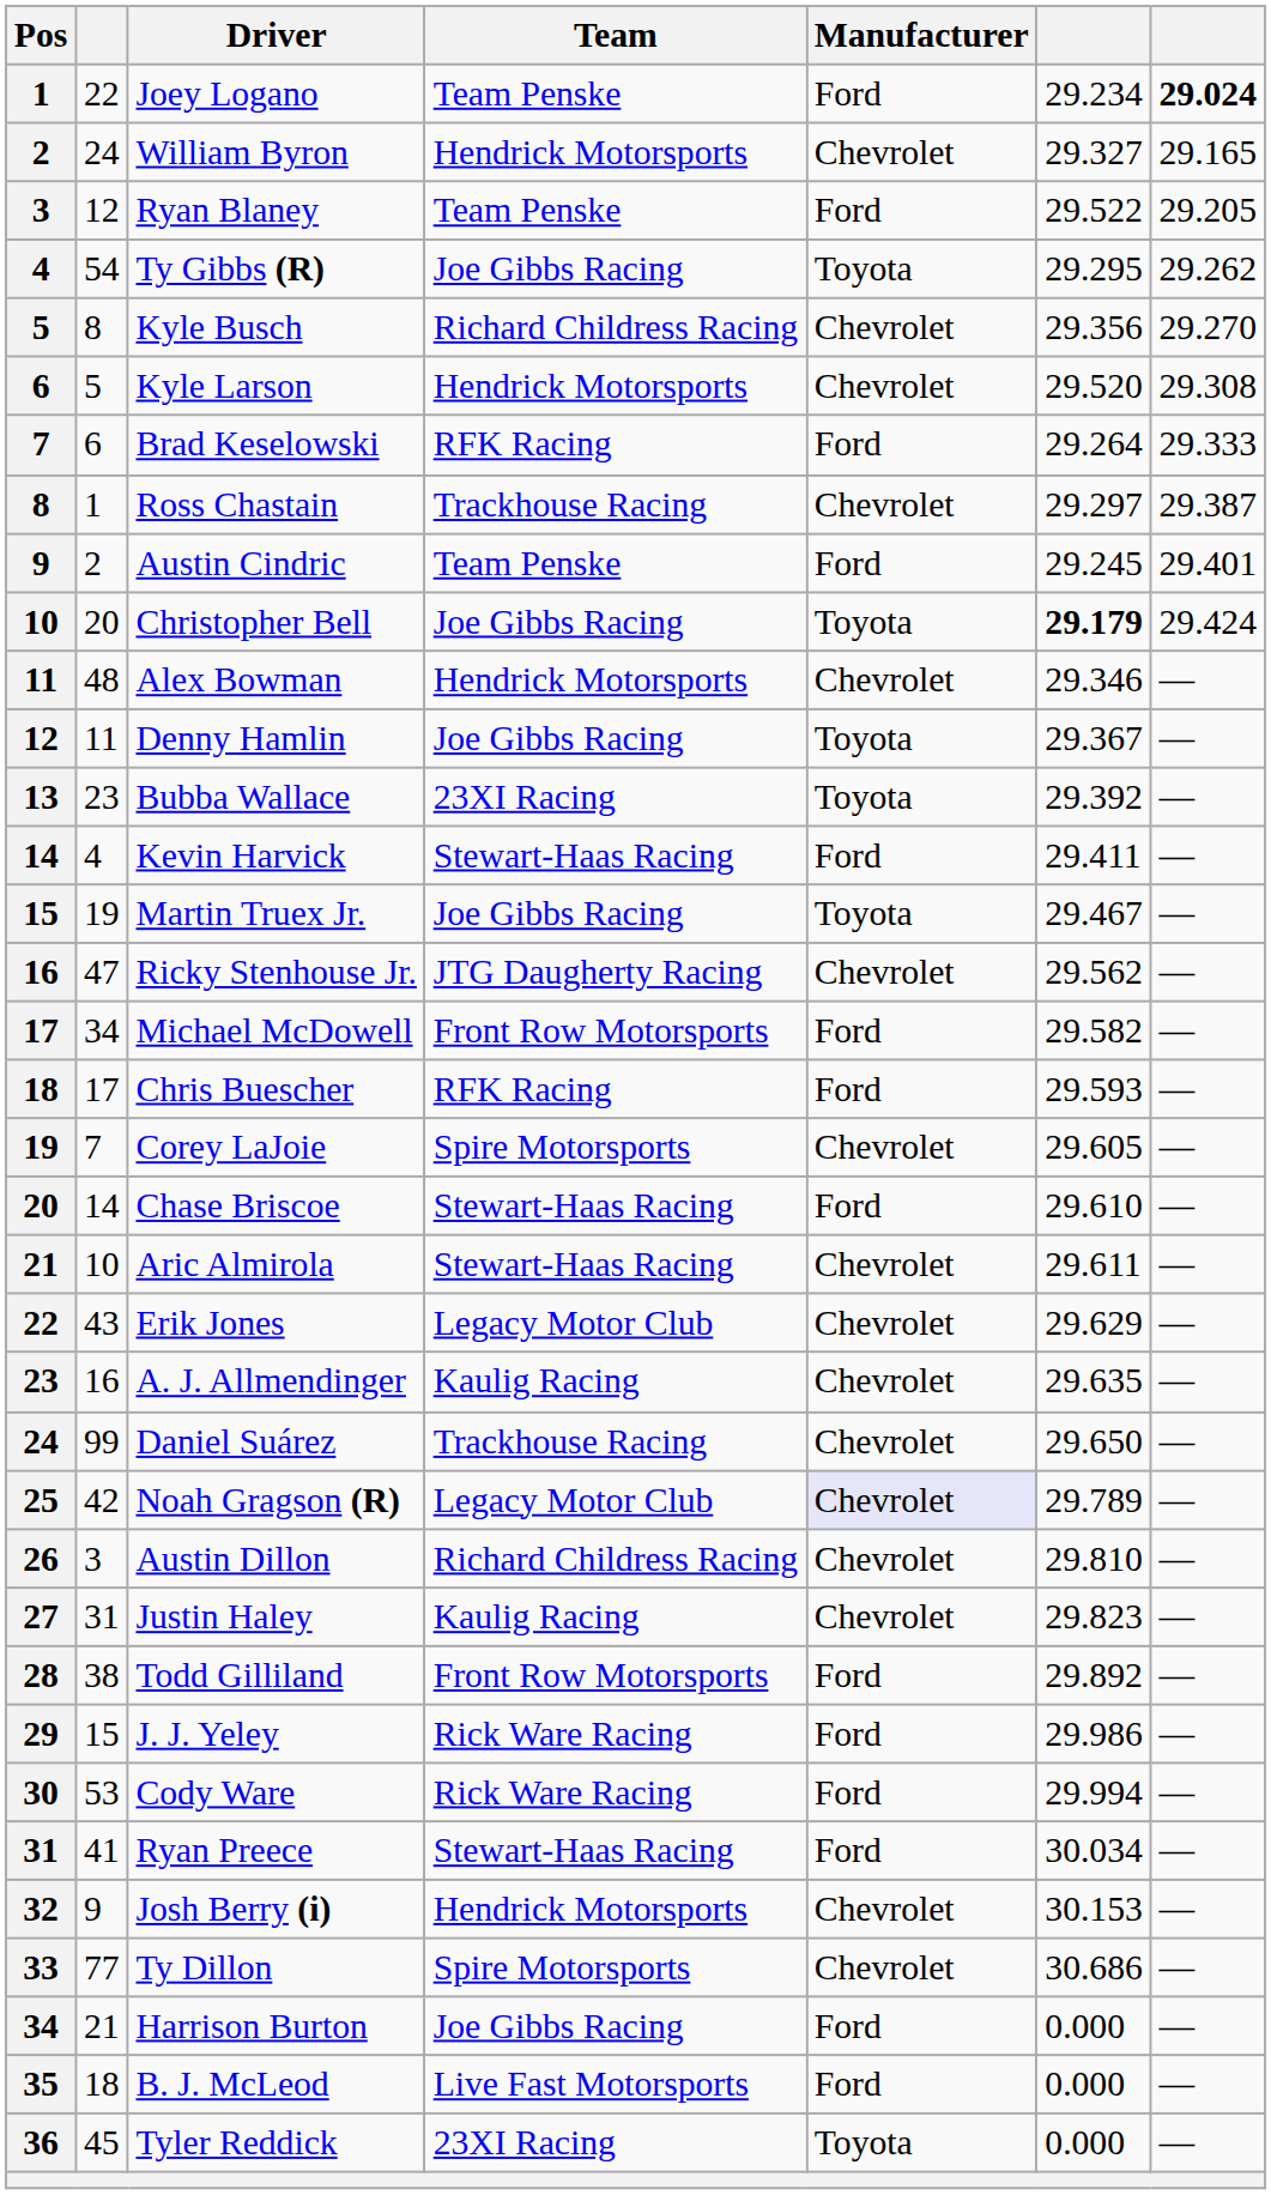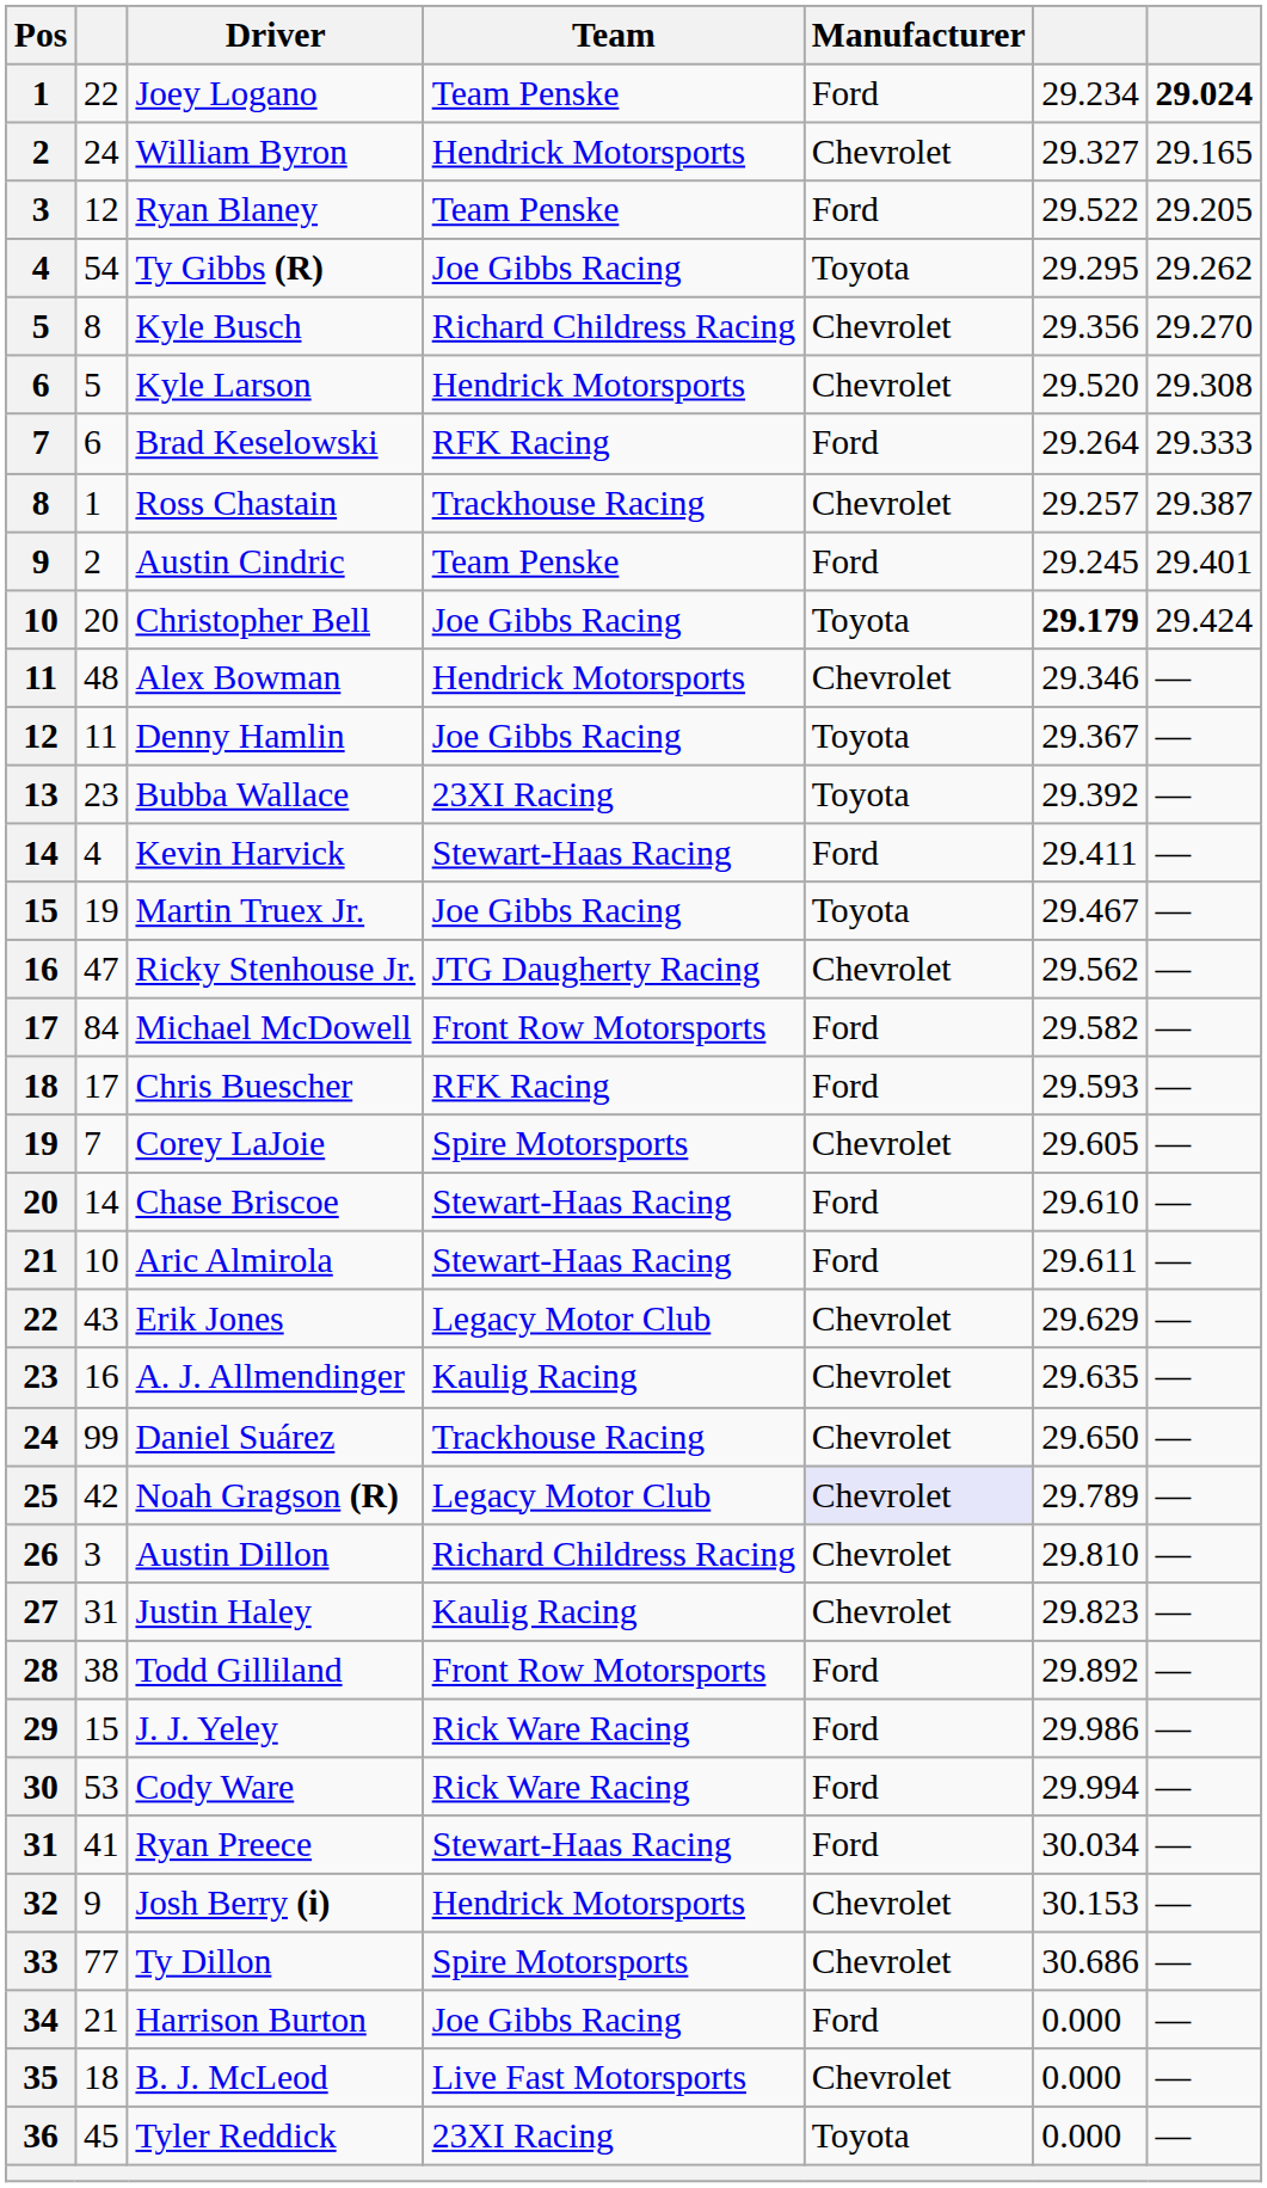Ross Chastain | column 6: 29.297 -> 29.257
Michael McDowell | column 2: 34 -> 84
Aric Almirola | Manufacturer: Chevrolet -> Ford
B. J. McLeod | Manufacturer: Ford -> Chevrolet
